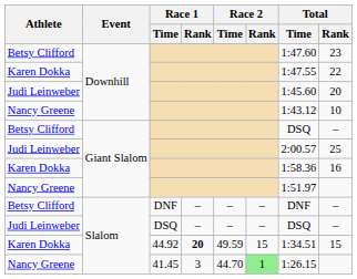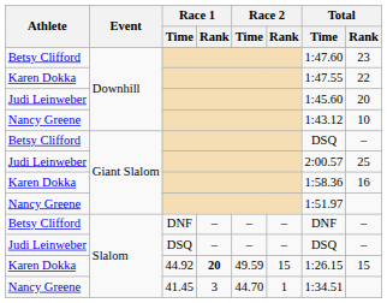44.92 | Total / Time: 1:34.51 -> 1:26.15
41.45 | Race 2 / Rank: lightgreen background -> no background
41.45 | Total / Time: 1:26.15 -> 1:34.51
